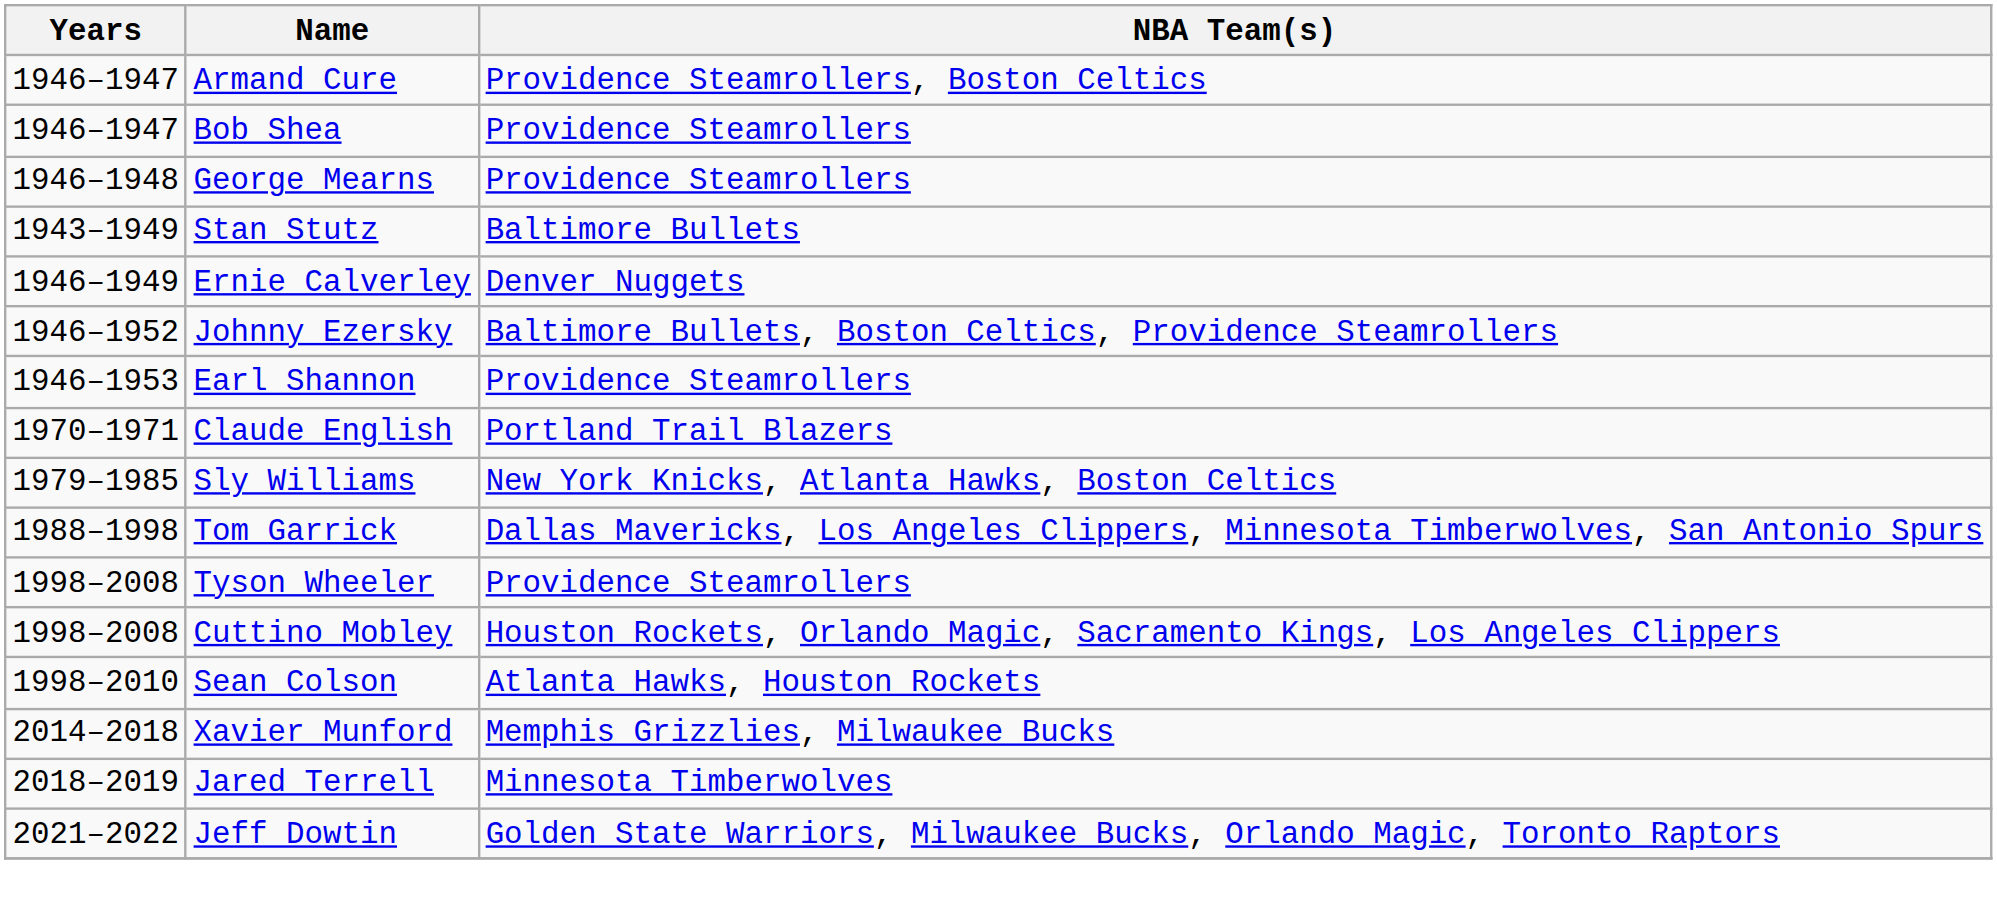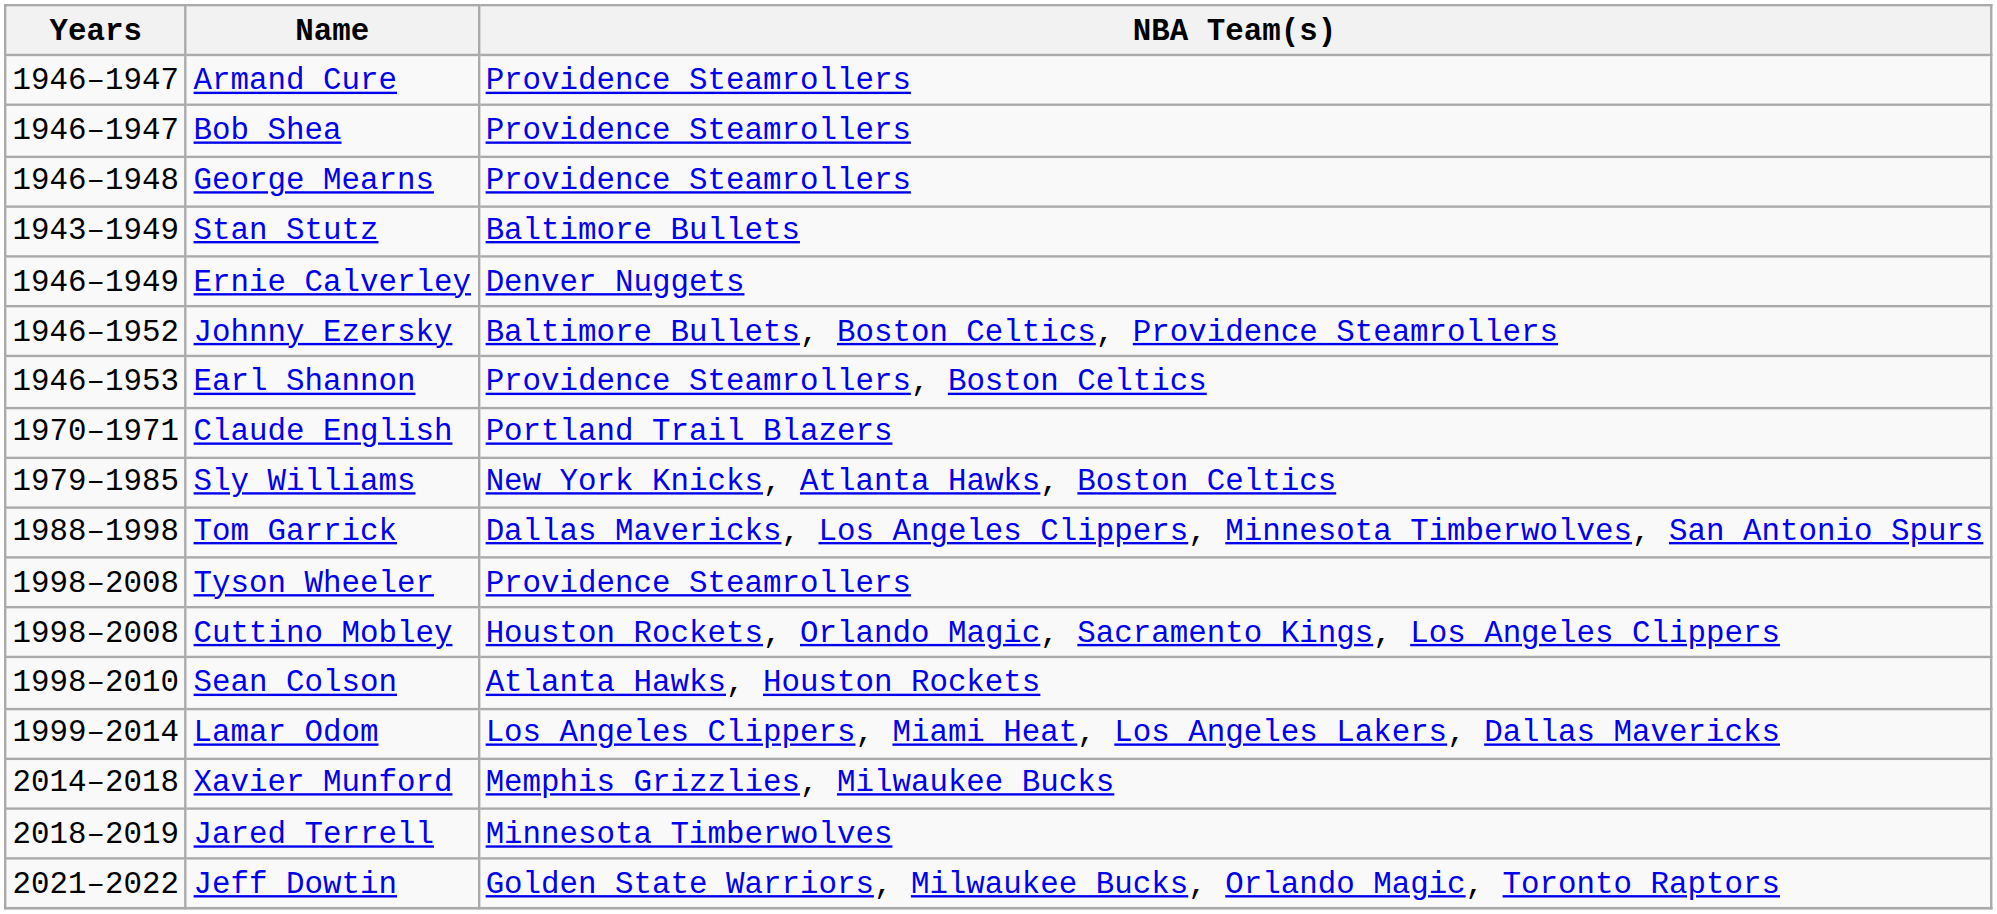Armand Cure | NBA Team(s): Providence Steamrollers, Boston Celtics -> Providence Steamrollers
Earl Shannon | NBA Team(s): Providence Steamrollers -> Providence Steamrollers, Boston Celtics
+ row: 1999–2014 | Lamar Odom | Los Angeles Clippers, Miami Heat, Los Angeles Lakers, Dallas Mavericks
